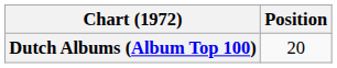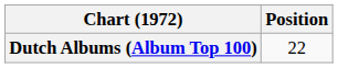Dutch Albums (Album Top 100) | Position: 20 -> 22
